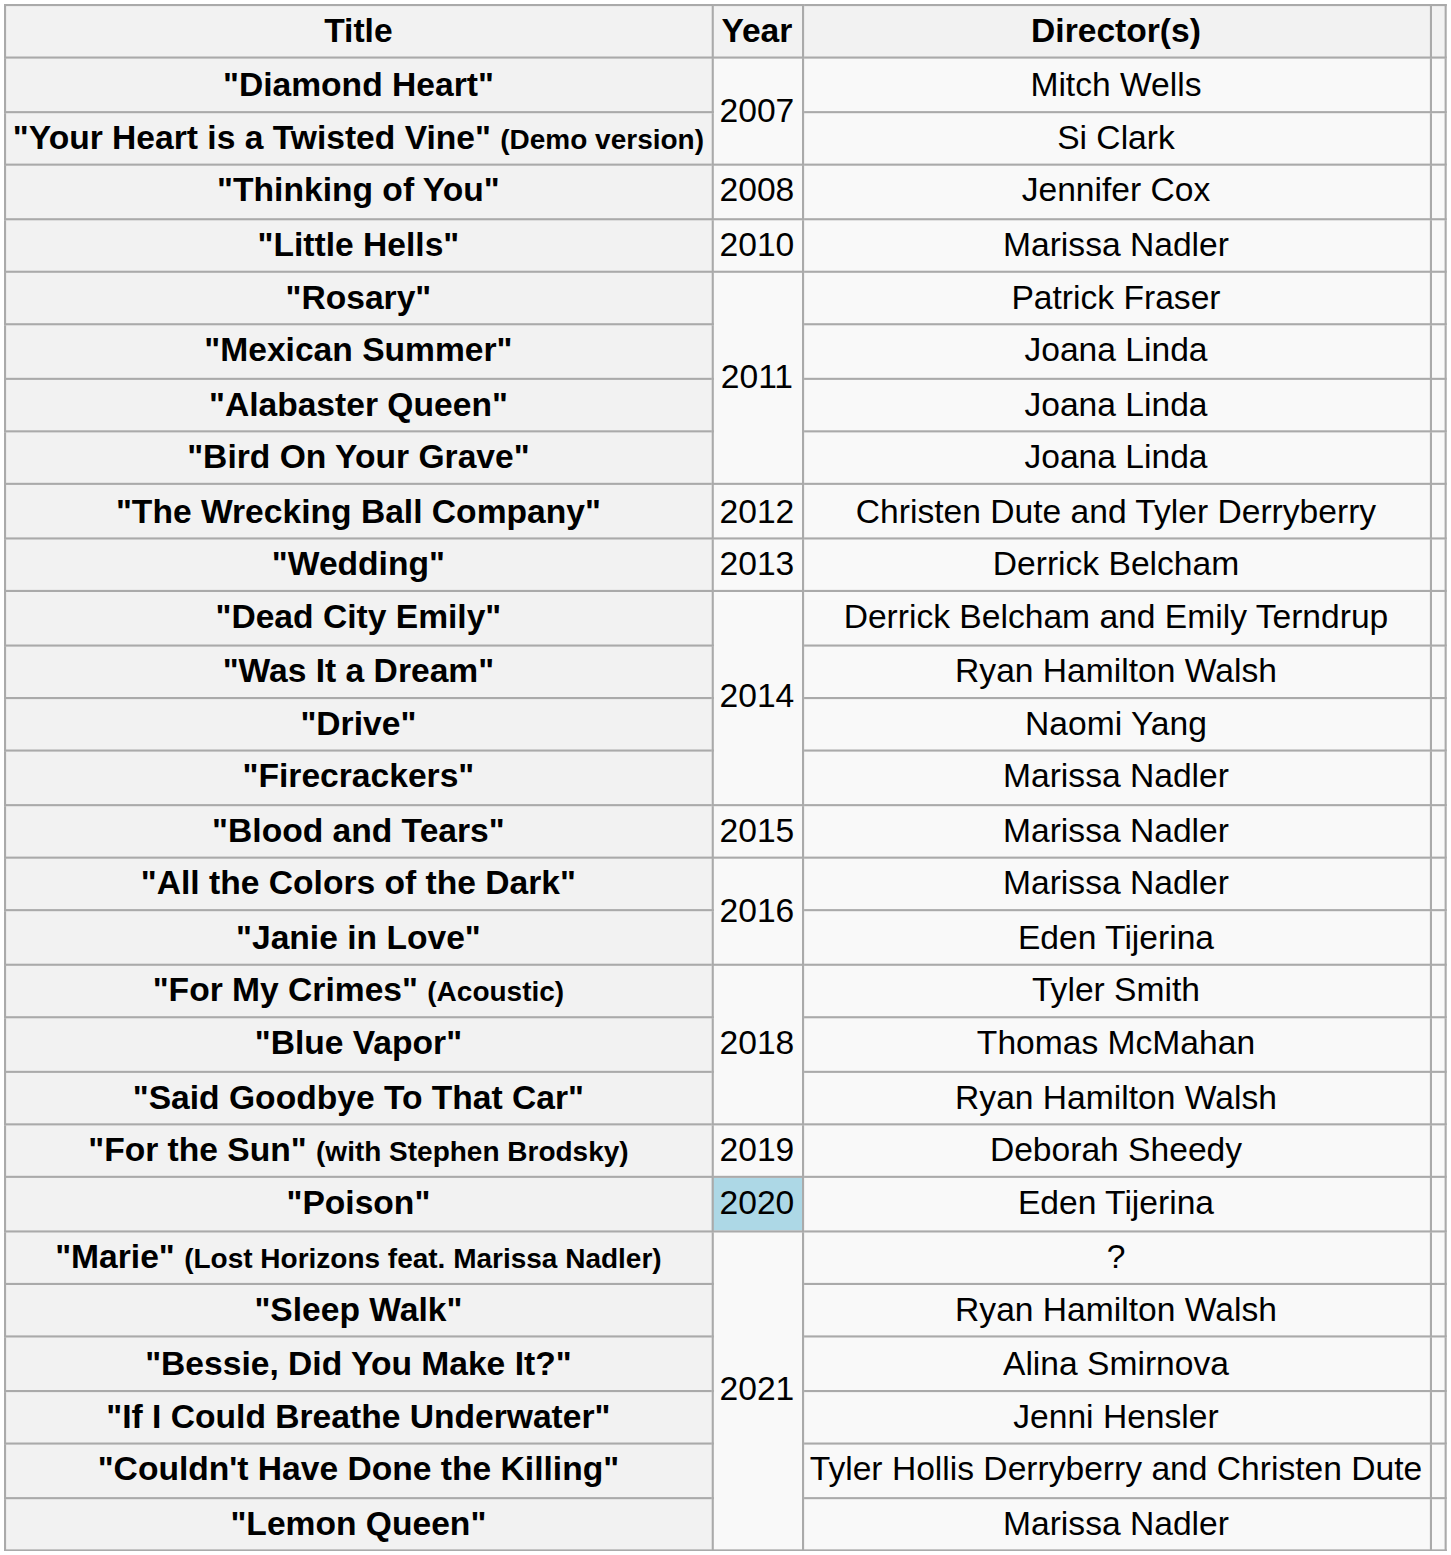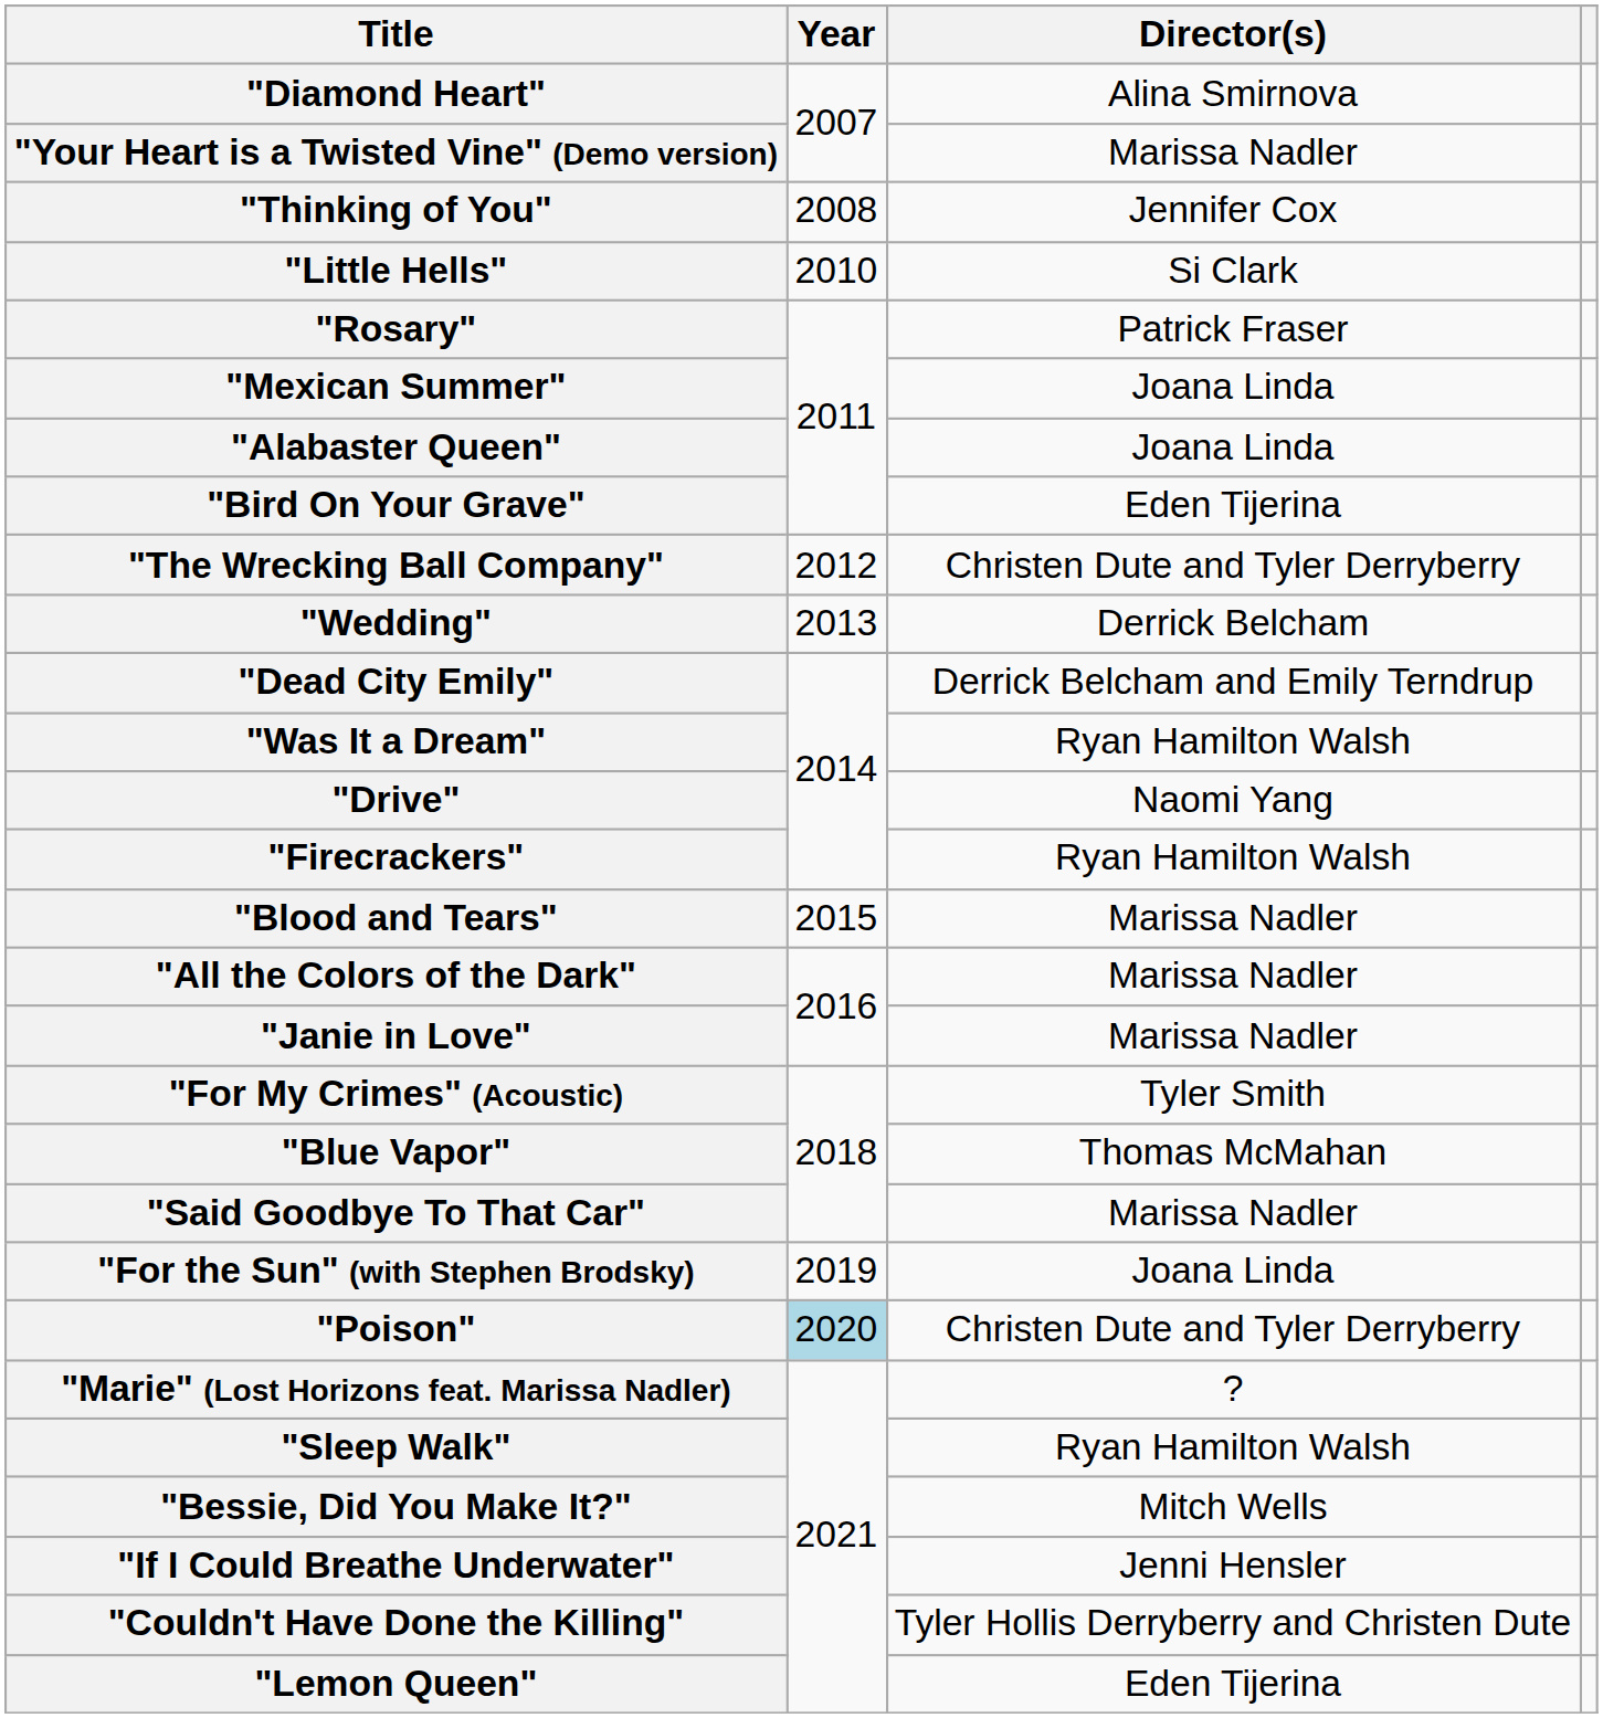"Diamond Heart" | Director(s): Mitch Wells -> Alina Smirnova
"Your Heart is a Twisted Vine" (Demo version) | Director(s): Si Clark -> Marissa Nadler
"Little Hells" | Director(s): Marissa Nadler -> Si Clark
"Bird On Your Grave" | Director(s): Joana Linda -> Eden Tijerina
"Firecrackers" | Director(s): Marissa Nadler -> Ryan Hamilton Walsh
"Janie in Love" | Director(s): Eden Tijerina -> Marissa Nadler
"Said Goodbye To That Car" | Director(s): Ryan Hamilton Walsh -> Marissa Nadler
"For the Sun" (with Stephen Brodsky) | Director(s): Deborah Sheedy -> Joana Linda
"Poison" | Director(s): Eden Tijerina -> Christen Dute and Tyler Derryberry
"Bessie, Did You Make It?" | Director(s): Alina Smirnova -> Mitch Wells
"Lemon Queen" | Director(s): Marissa Nadler -> Eden Tijerina
